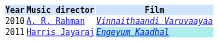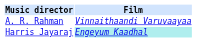- column: Year | 2010 | 2011
